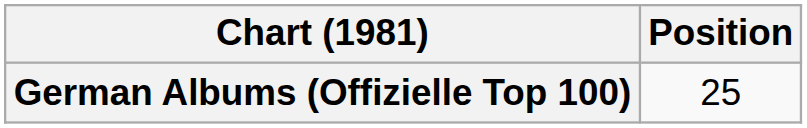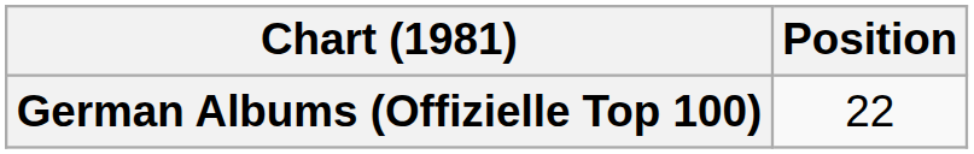German Albums (Offizielle Top 100) | Position: 25 -> 22
